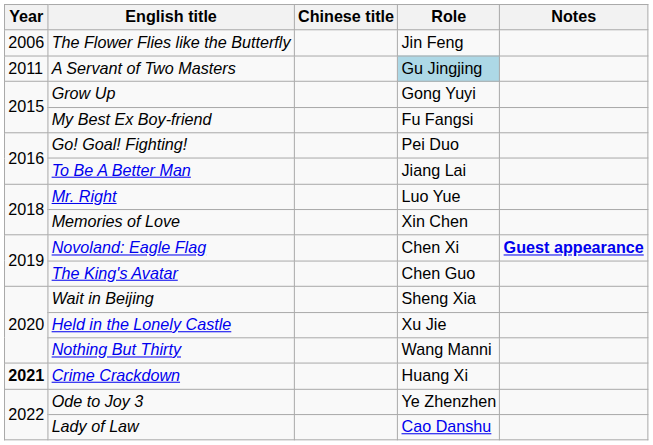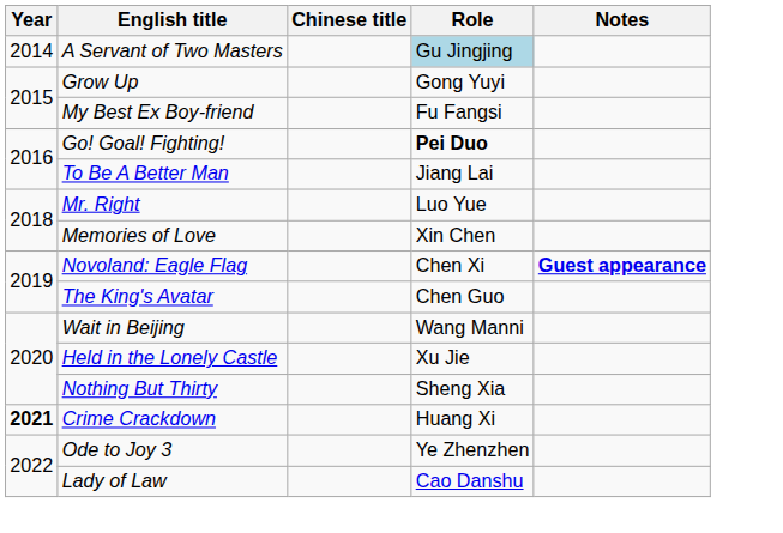- row: 2006 | The Flower Flies like the Butterfly | Jin Feng
A Servant of Two Masters | Year: 2011 -> 2014
Go! Goal! Fighting! | Role: normal -> bold
Wait in Beijing | Role: Sheng Xia -> Wang Manni
Nothing But Thirty | Role: Wang Manni -> Sheng Xia
